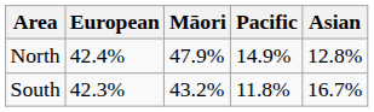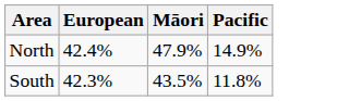- column: Asian | 12.8% | 16.7%
South | Māori: 43.2% -> 43.5%
